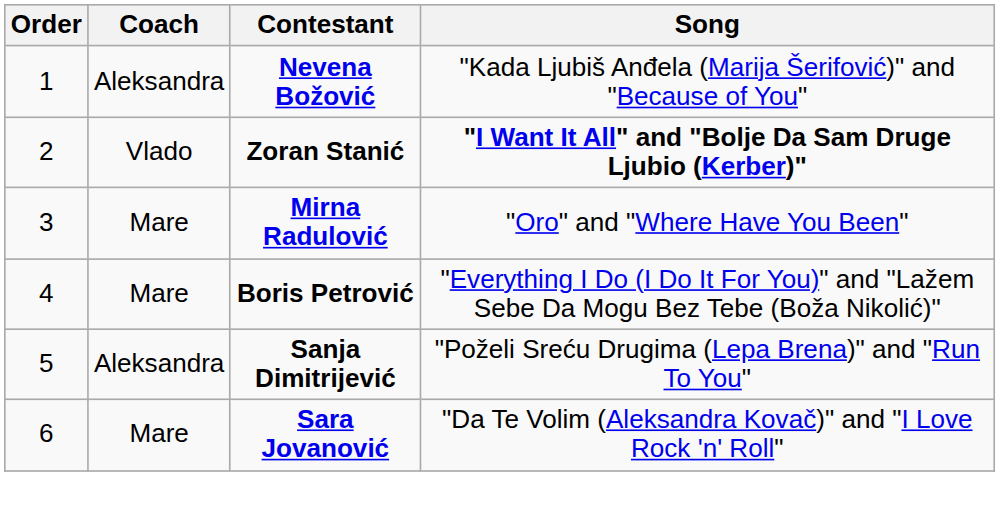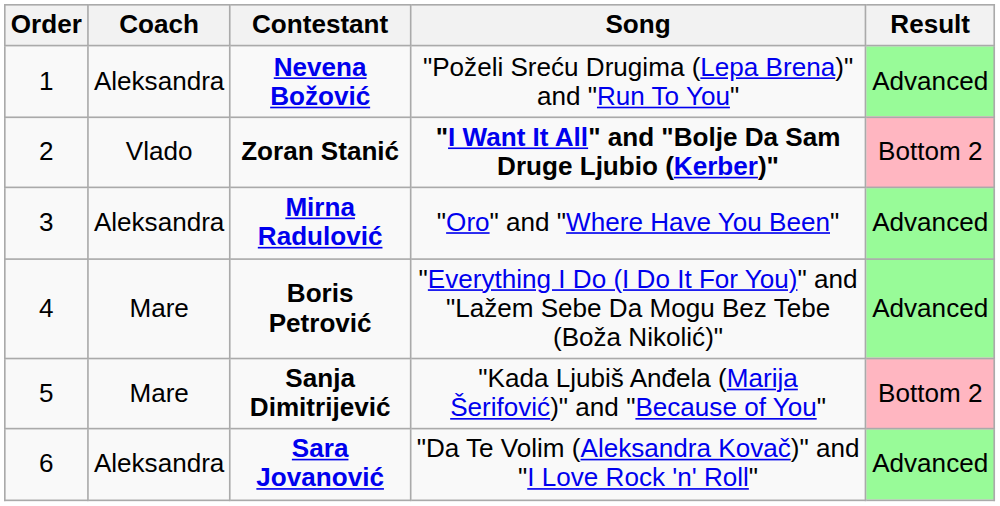+ column: Result | Advanced | Bottom 2 | Advanced | Advanced | Bottom 2 | Advanced
Nevena Božović | Song: "Kada Ljubiš Anđela (Marija Šerifović)" and "Because of You" -> "Poželi Sreću Drugima (Lepa Brena)" and "Run To You"
Mirna Radulović | Coach: Mare -> Aleksandra
Sanja Dimitrijević | Coach: Aleksandra -> Mare
Sanja Dimitrijević | Song: "Poželi Sreću Drugima (Lepa Brena)" and "Run To You" -> "Kada Ljubiš Anđela (Marija Šerifović)" and "Because of You"
Sara Jovanović | Coach: Mare -> Aleksandra
